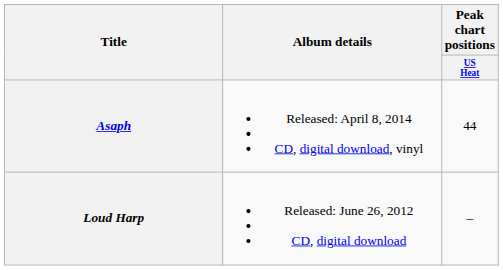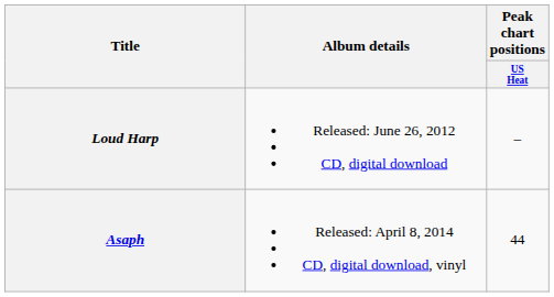rows swapped: Loud Harp <-> Asaph
